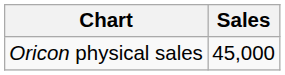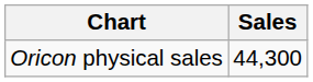Oricon physical sales | Sales: 45,000 -> 44,300
